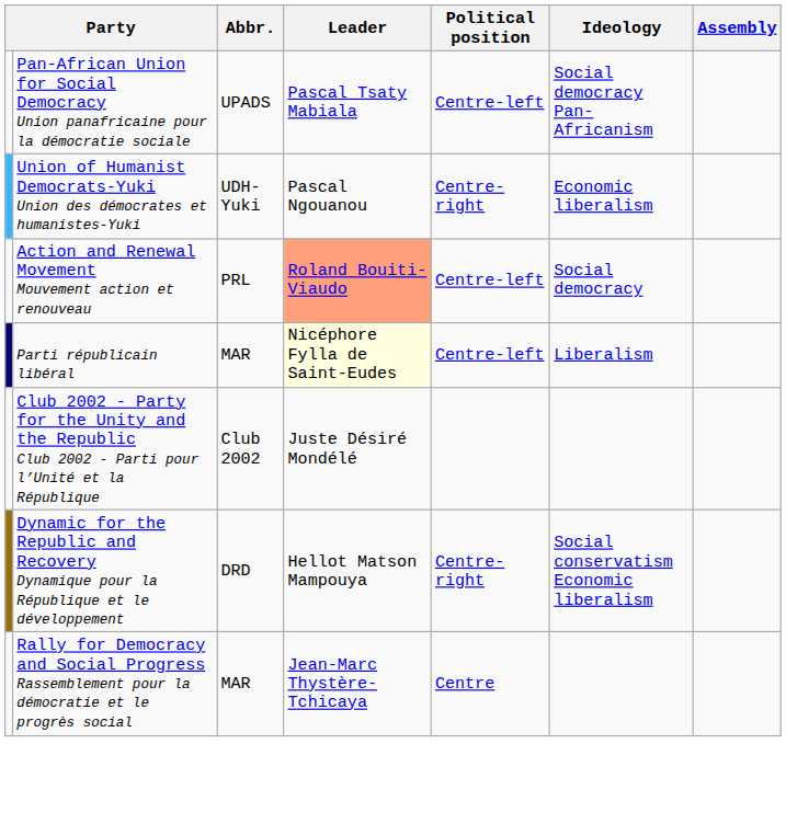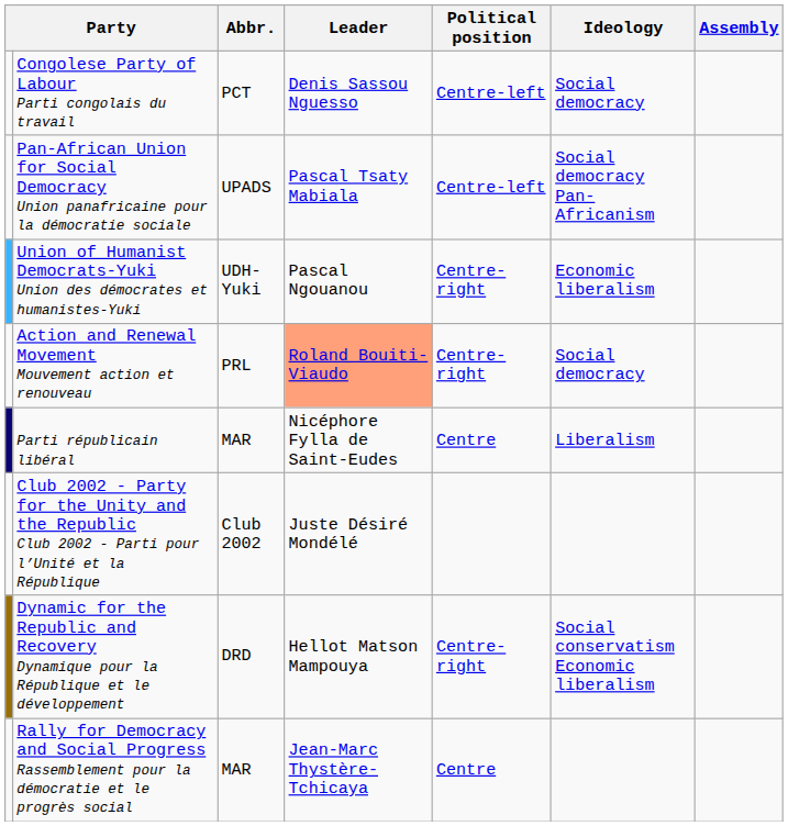+ row: Congolese Party of Labour Parti congolais du travail | PCT | Denis Sassou Nguesso | Centre-left | Social democracy
Action and Renewal Movement Mouvement action et renouveau | Political position: Centre-left -> Centre-right
Parti républicain libéral | Leader: lightyellow background -> no background
Parti républicain libéral | Political position: Centre-left -> Centre
